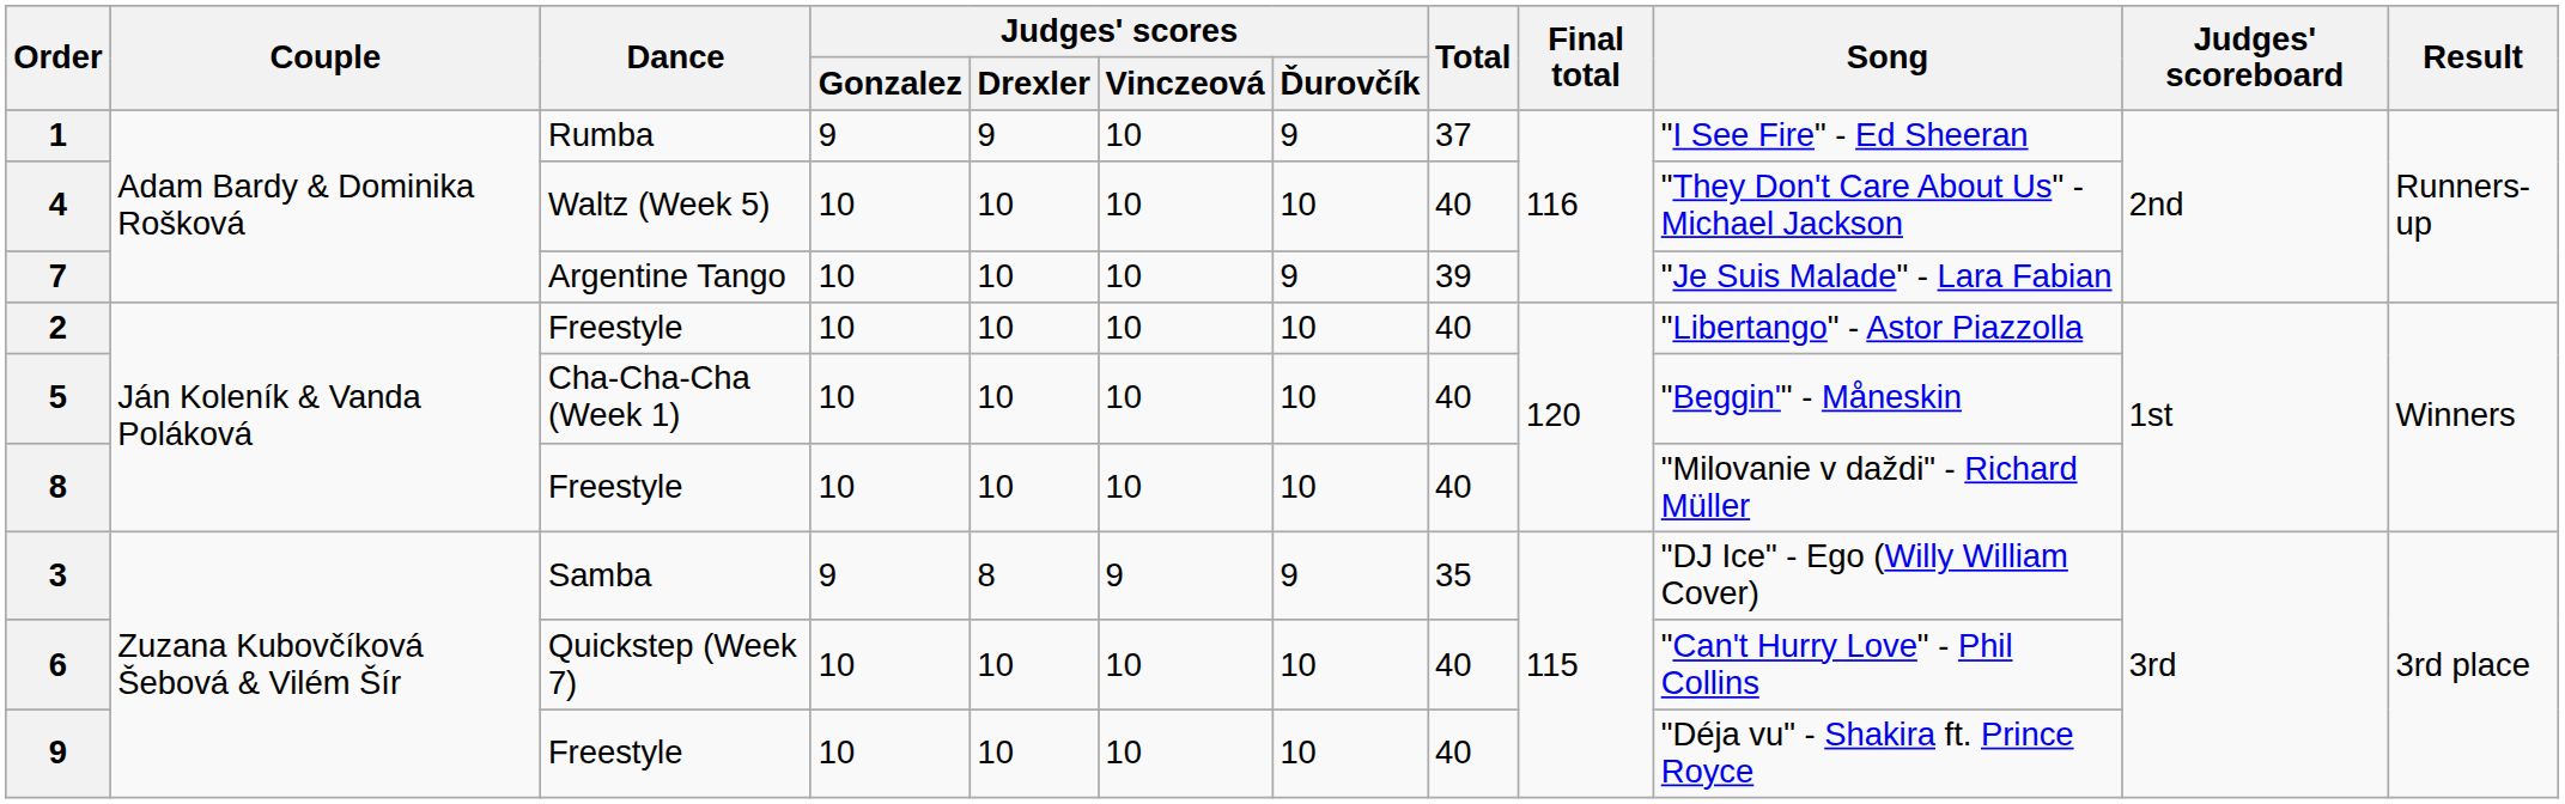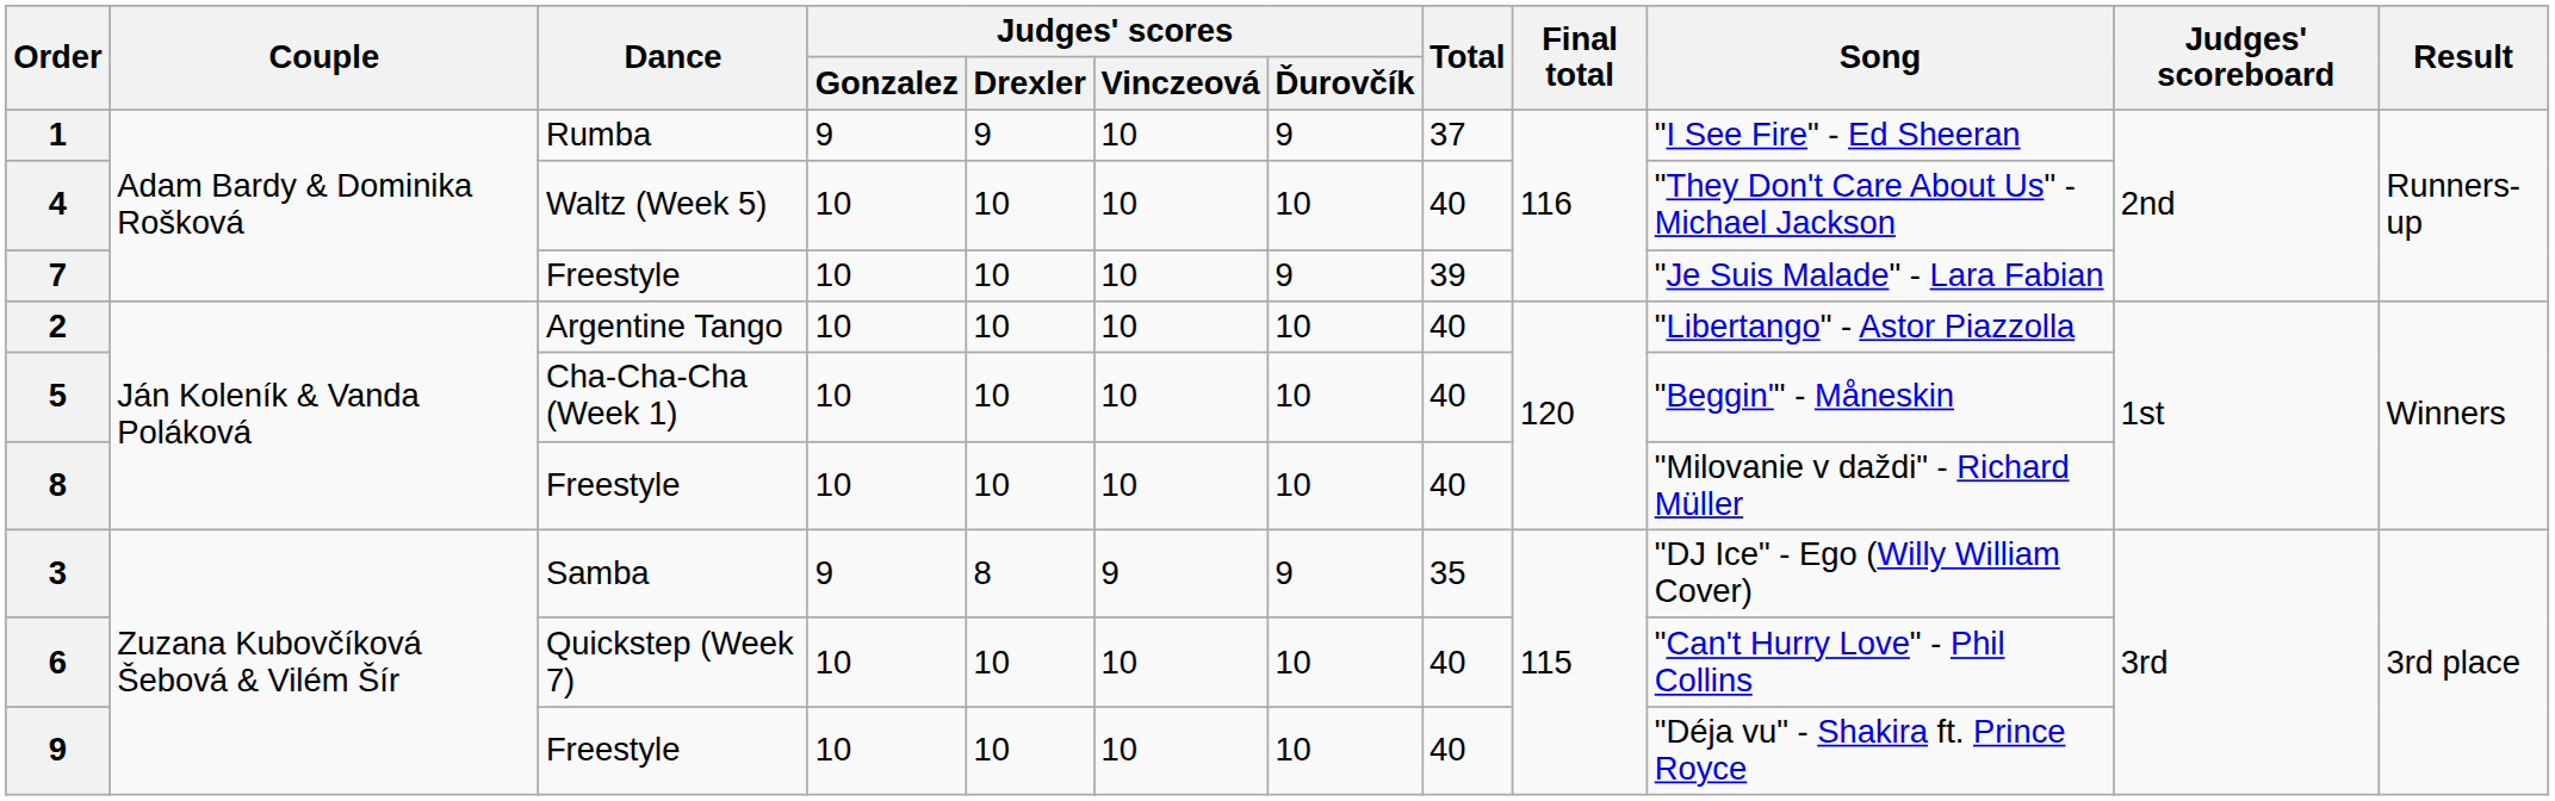7 | Dance: Argentine Tango -> Freestyle
2 | Dance: Freestyle -> Argentine Tango
